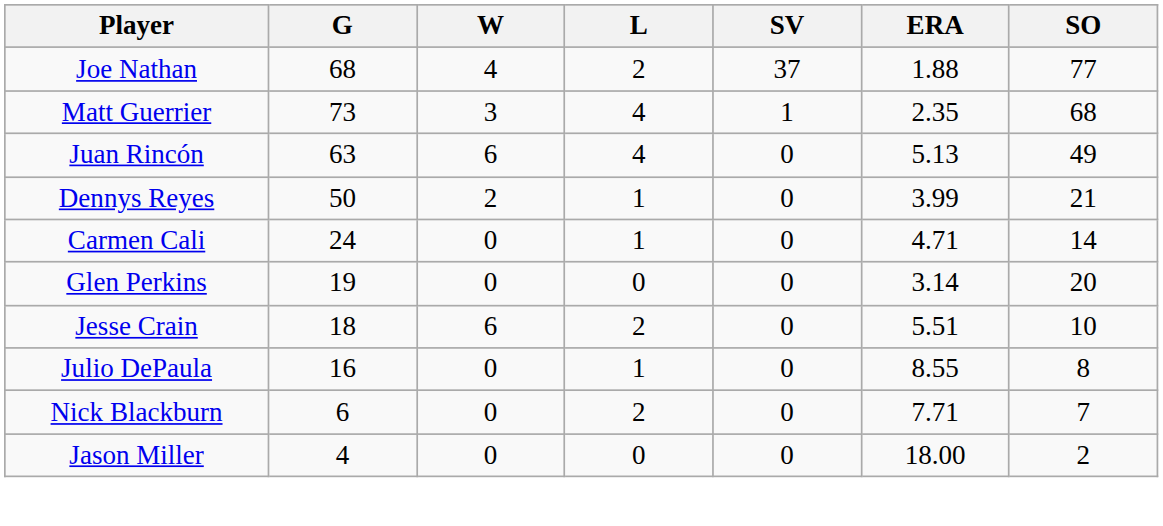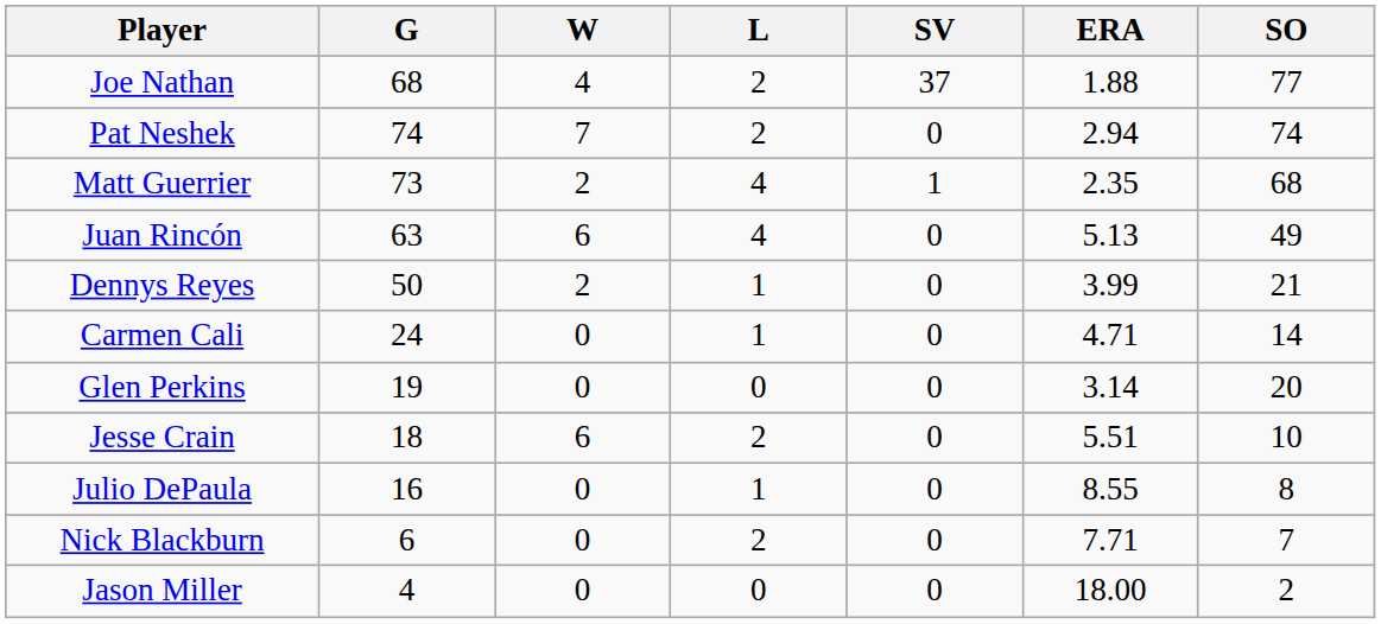+ row: Pat Neshek | 74 | 7 | 2 | 0 | 2.94 | 74
Matt Guerrier | W: 3 -> 2
